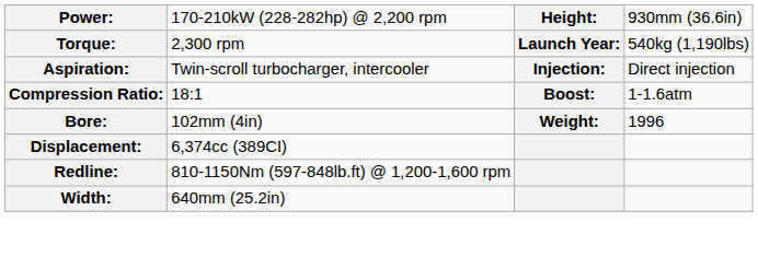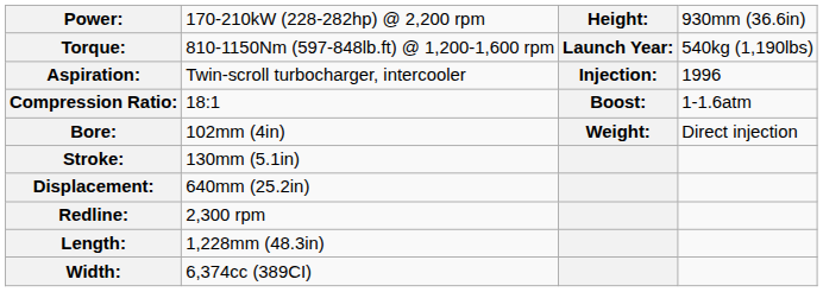Torque: | column 2: 2,300 rpm -> 810-1150Nm (597-848lb.ft) @ 1,200-1,600 rpm
Aspiration: | column 4: Direct injection -> 1996
Bore: | column 4: 1996 -> Direct injection
+ row: Stroke: | 130mm (5.1in)
Displacement: | column 2: 6,374cc (389CI) -> 640mm (25.2in)
Redline: | column 2: 810-1150Nm (597-848lb.ft) @ 1,200-1,600 rpm -> 2,300 rpm
+ row: Length: | 1,228mm (48.3in)
Width: | column 2: 640mm (25.2in) -> 6,374cc (389CI)
